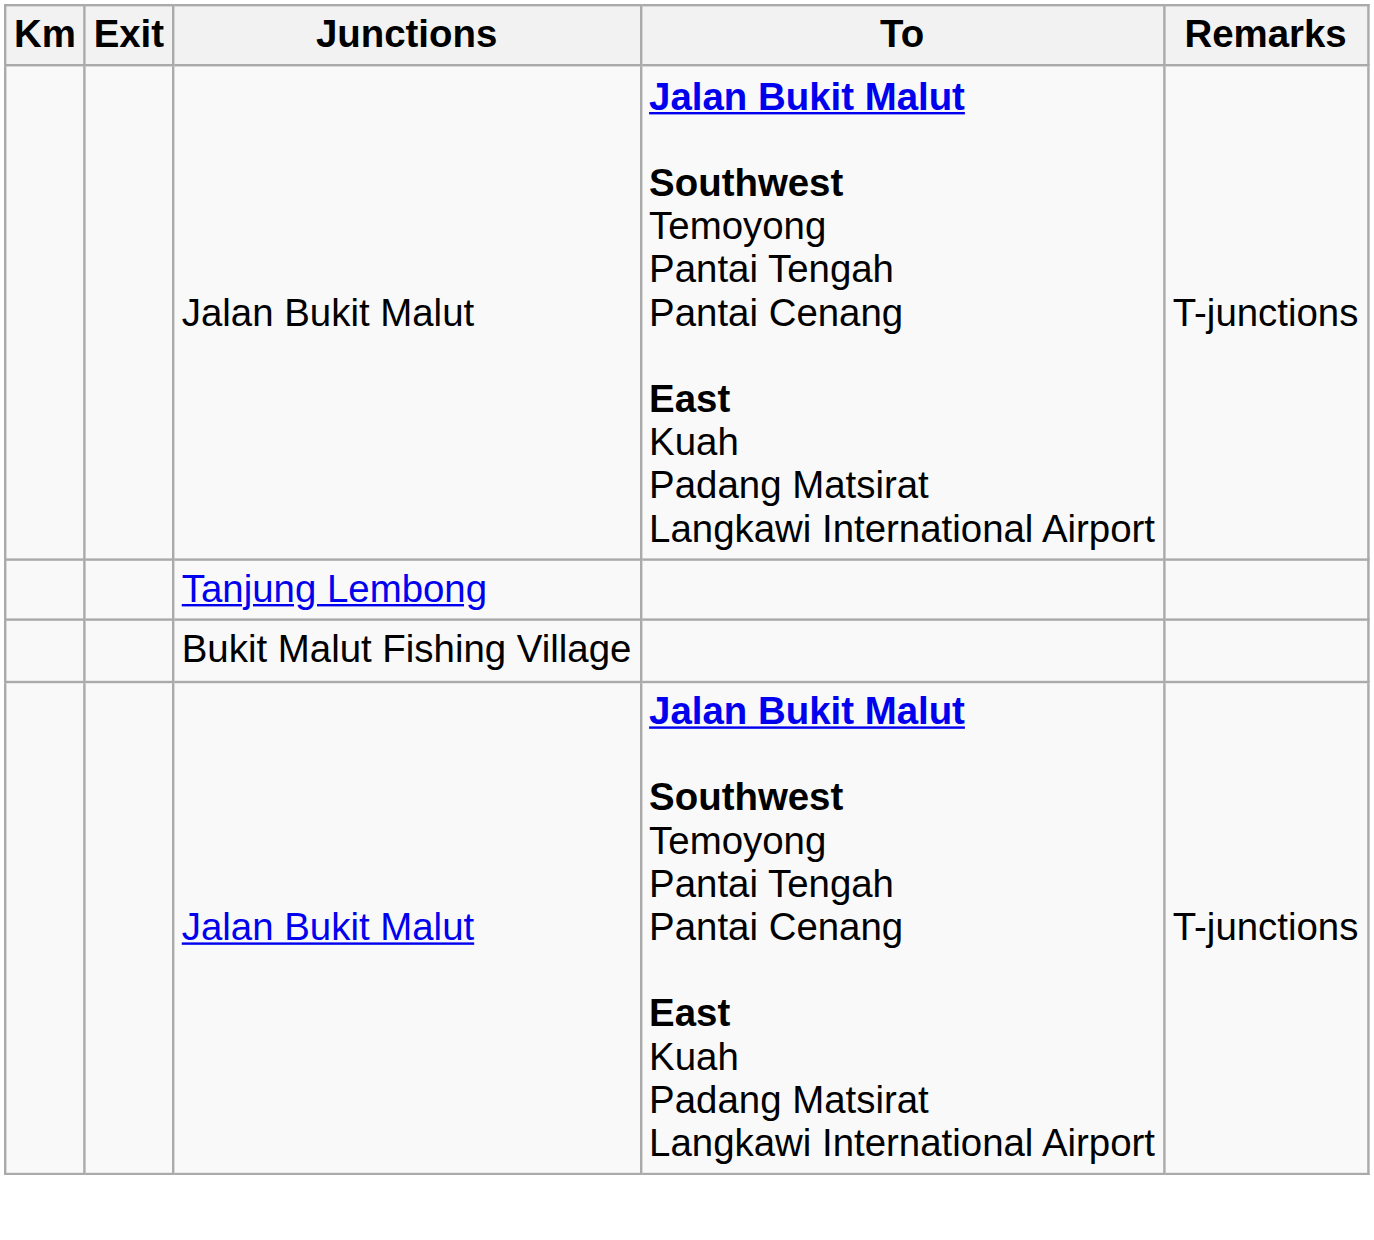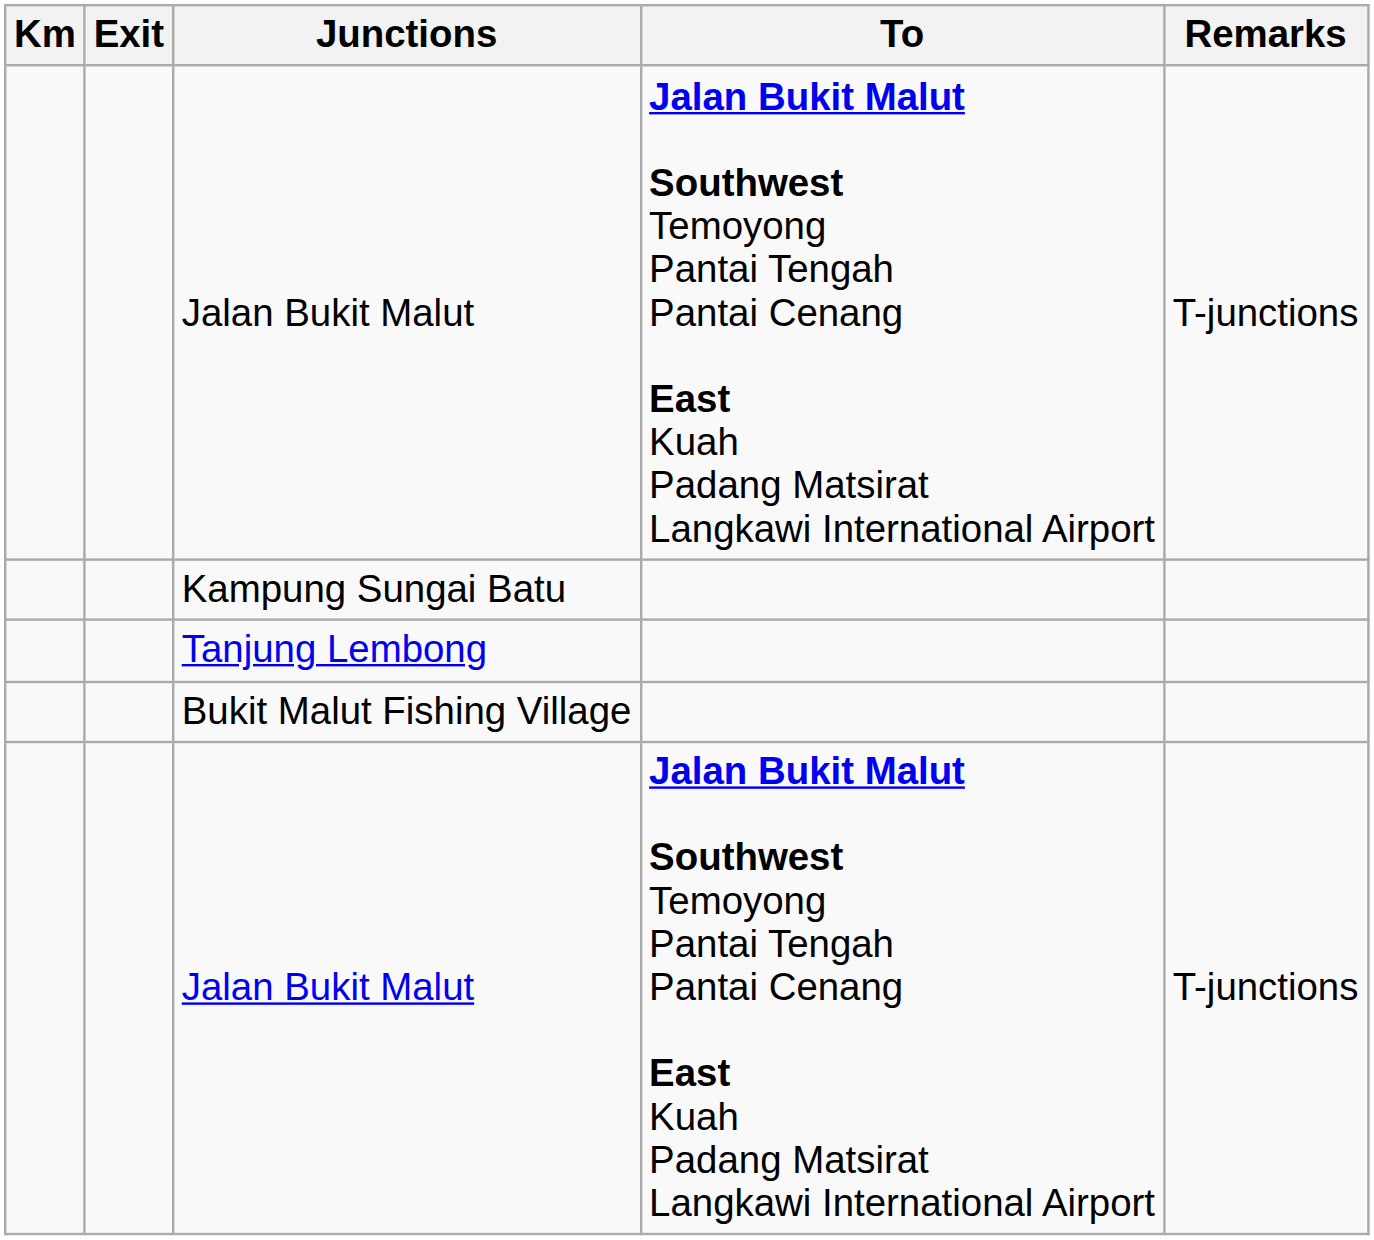+ row: Kampung Sungai Batu
